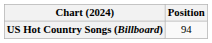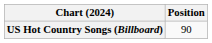US Hot Country Songs (Billboard) | Position: 94 -> 90
